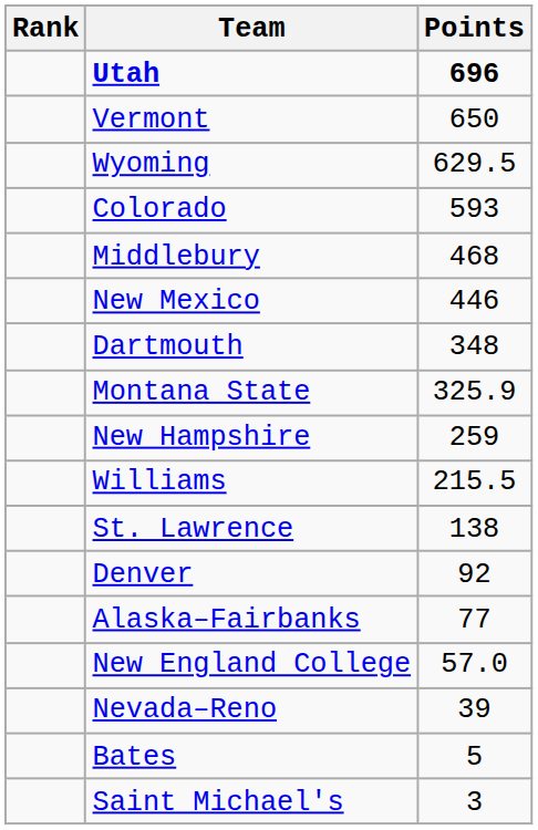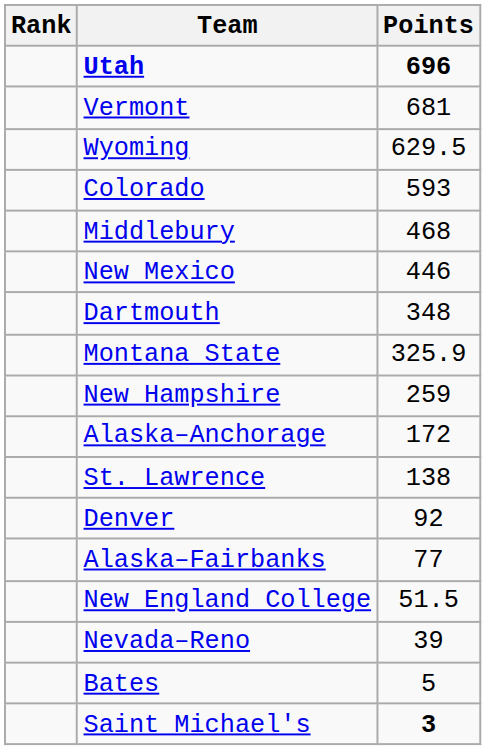Vermont | Points: 650 -> 681
- row: Williams | 215.5
+ row: Alaska–Anchorage | 172
New England College | Points: 57.0 -> 51.5
Saint Michael's | Points: normal -> bold
